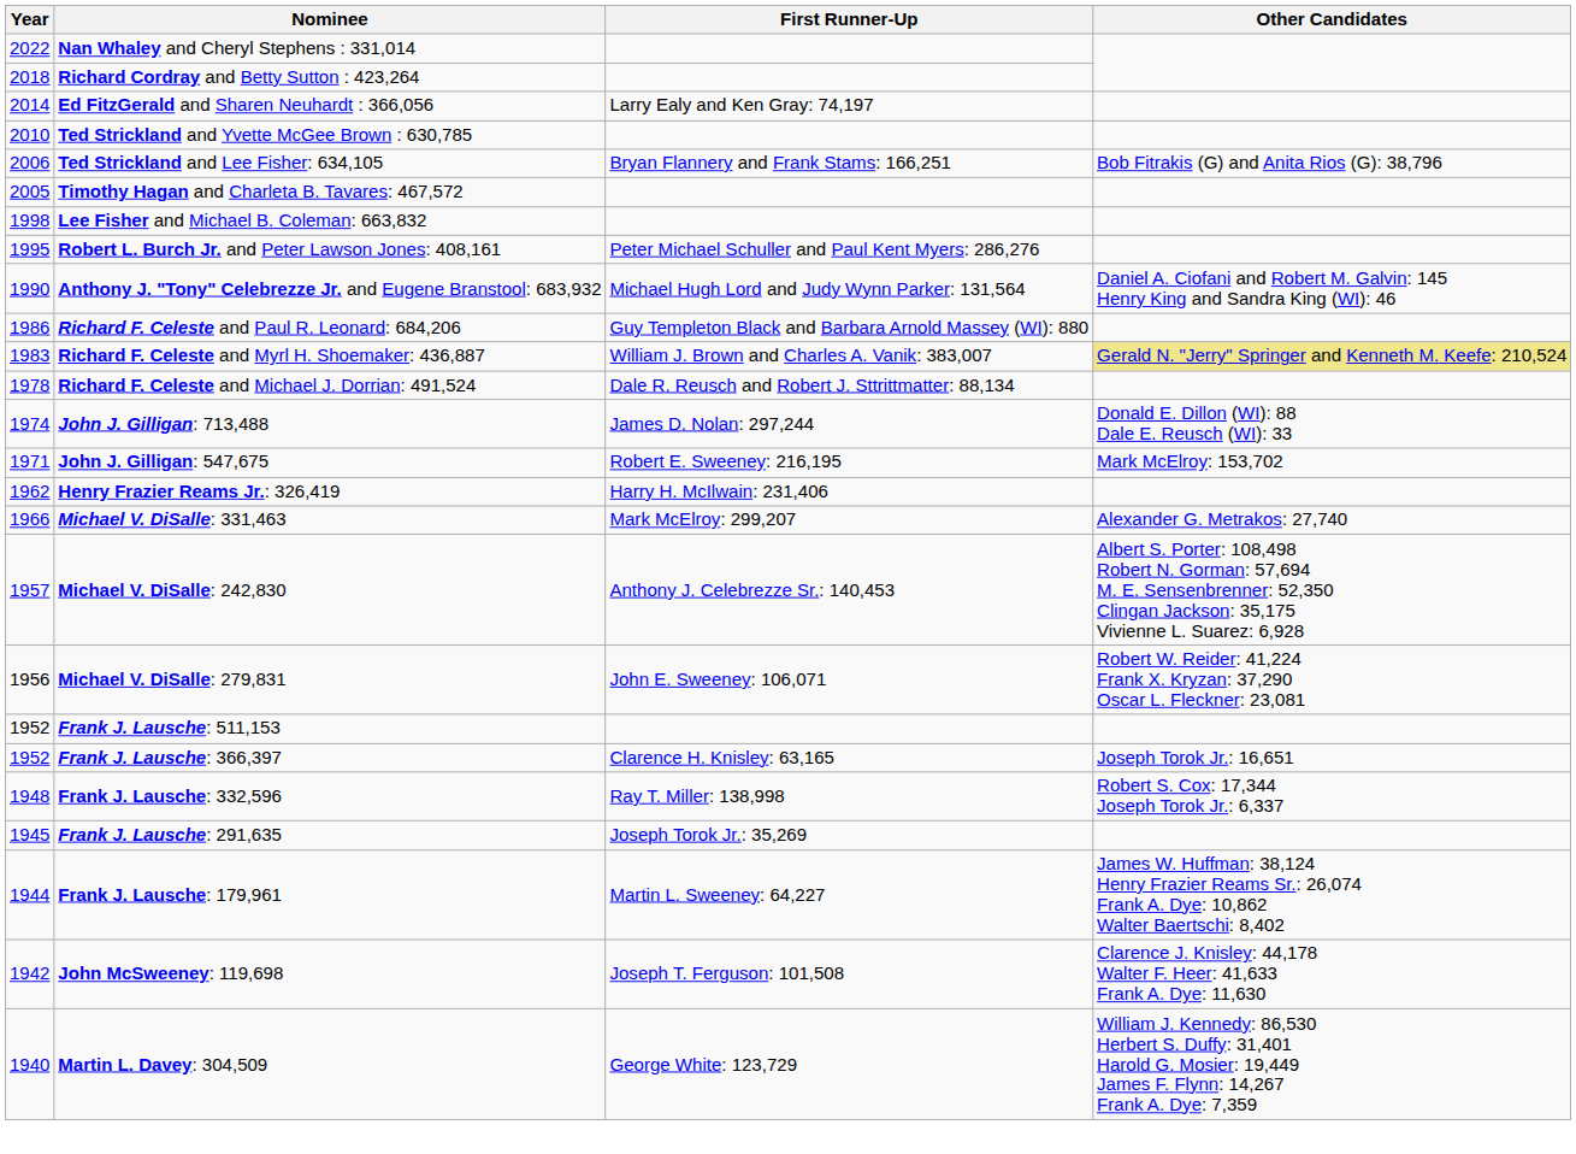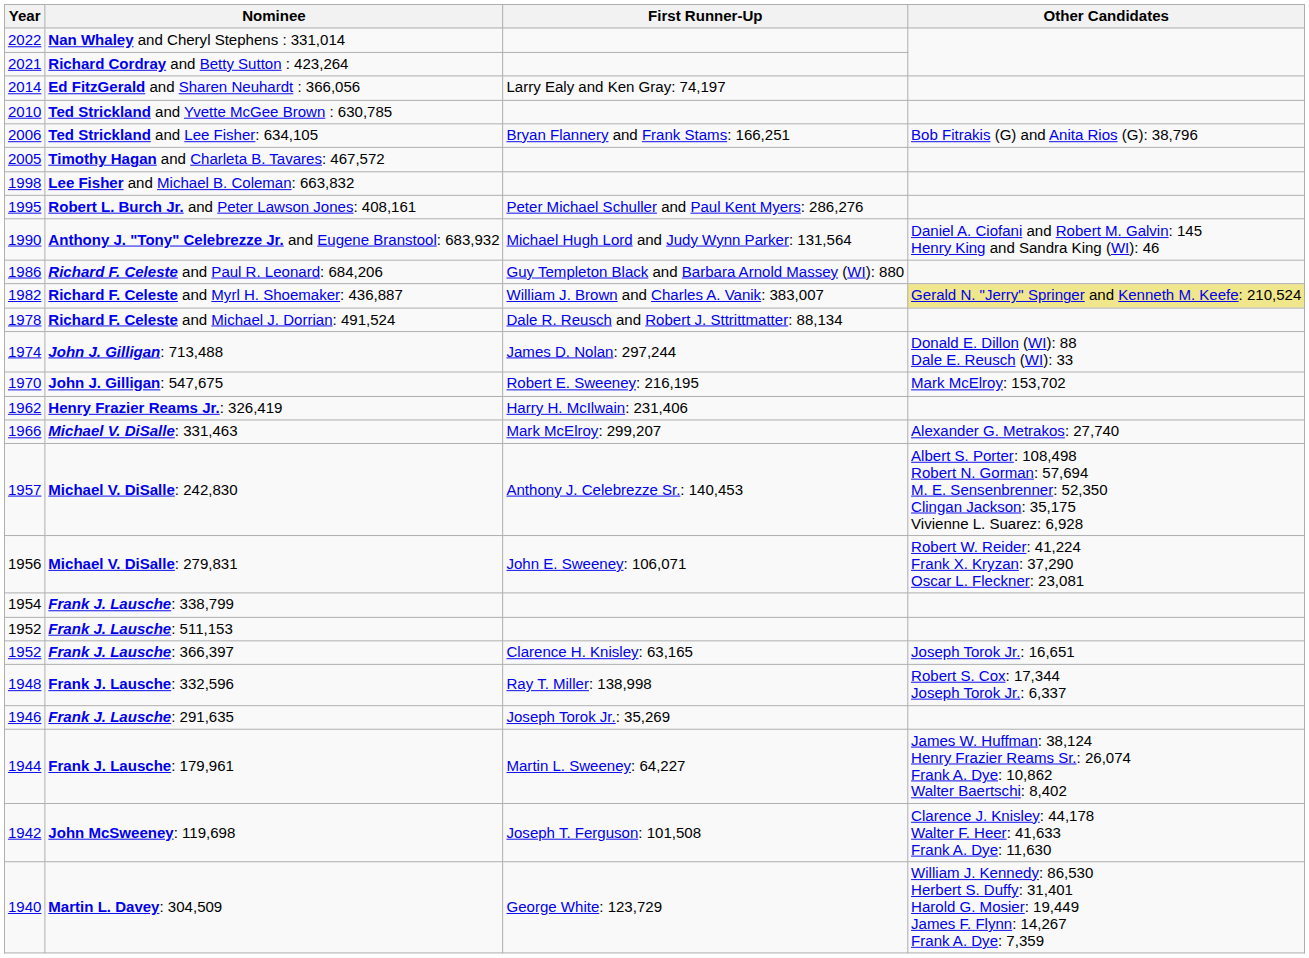Richard Cordray and Betty Sutton : 423,264 | Year: 2018 -> 2021
Richard F. Celeste and Myrl H. Shoemaker: 436,887 | Year: 1983 -> 1982
John J. Gilligan: 547,675 | Year: 1971 -> 1970
+ row: 1954 | Frank J. Lausche: 338,799
Frank J. Lausche: 291,635 | Year: 1945 -> 1946
